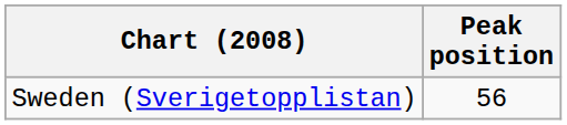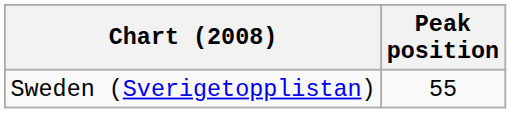Sweden (Sverigetopplistan) | Peak position: 56 -> 55
